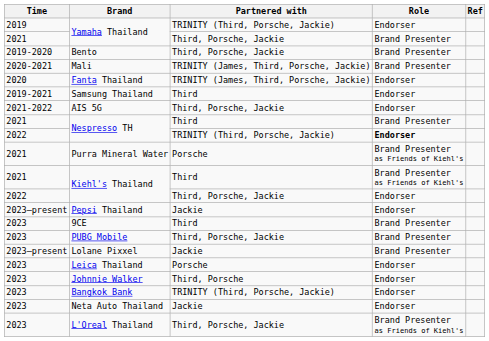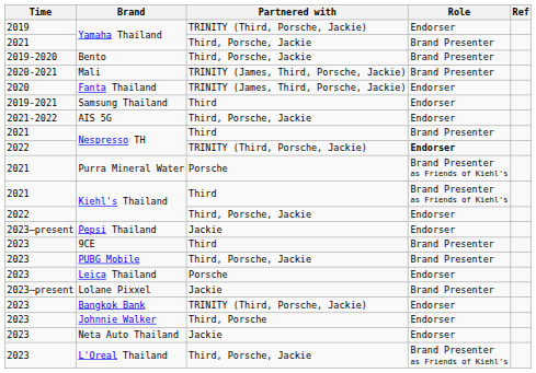rows swapped: Lolane Pixxel <-> Leica Thailand
rows swapped: Bangkok Bank <-> Johnnie Walker
